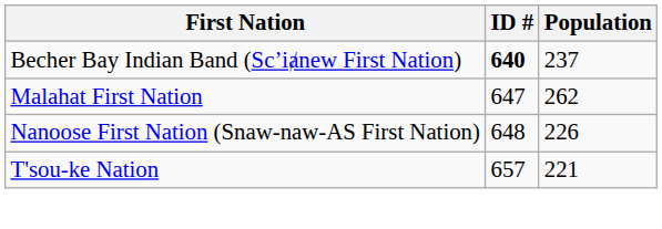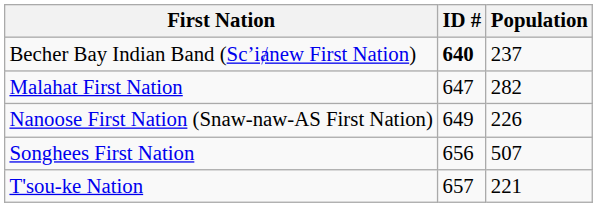Malahat First Nation | Population: 262 -> 282
Nanoose First Nation (Snaw-naw-AS First Nation) | ID #: 648 -> 649
+ row: Songhees First Nation | 656 | 507
